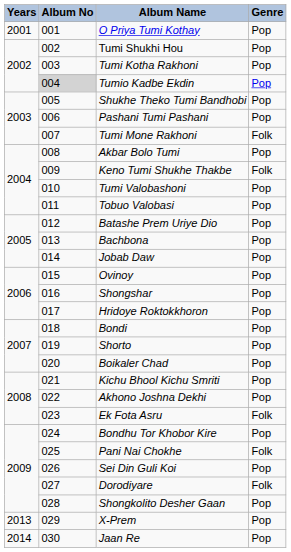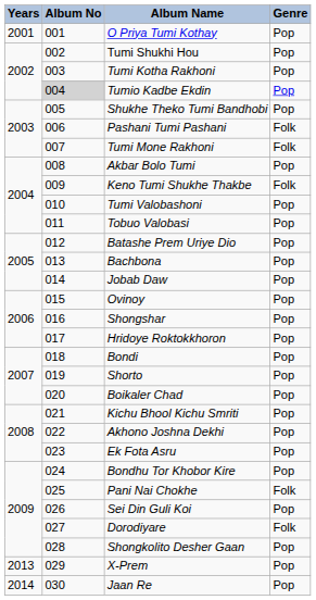Pashani Tumi Pashani | Genre: Pop -> Folk
Ek Fota Asru | Genre: Folk -> Pop
